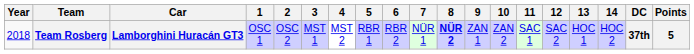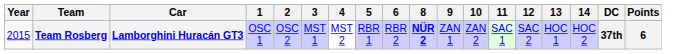- column: 7 | NÜR 1
Team Rosberg | Year: 2018 -> 2015
Team Rosberg | Points: 5 -> 6
